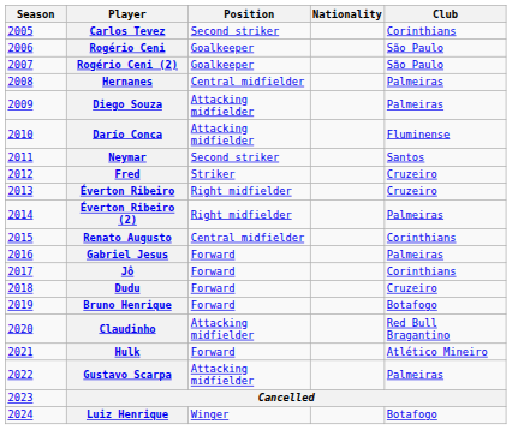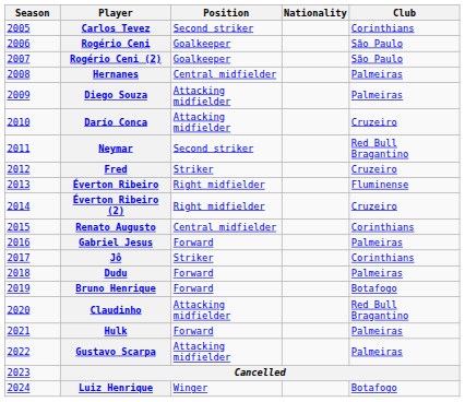Darío Conca | Club: Fluminense -> Cruzeiro
Neymar | Club: Santos -> Red Bull Bragantino
Éverton Ribeiro | Club: Cruzeiro -> Fluminense
Éverton Ribeiro (2) | Club: Palmeiras -> Cruzeiro
Jô | Position: Forward -> Striker
Dudu | Club: Cruzeiro -> Palmeiras
Hulk | Club: Atlético Mineiro -> Palmeiras
